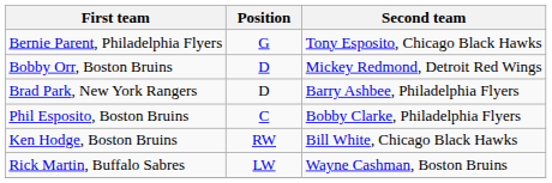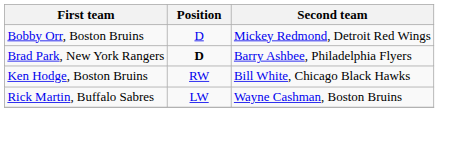- row: Bernie Parent, Philadelphia Flyers | G | Tony Esposito, Chicago Black Hawks
Brad Park, New York Rangers | Position: normal -> bold
- row: Phil Esposito, Boston Bruins | C | Bobby Clarke, Philadelphia Flyers
